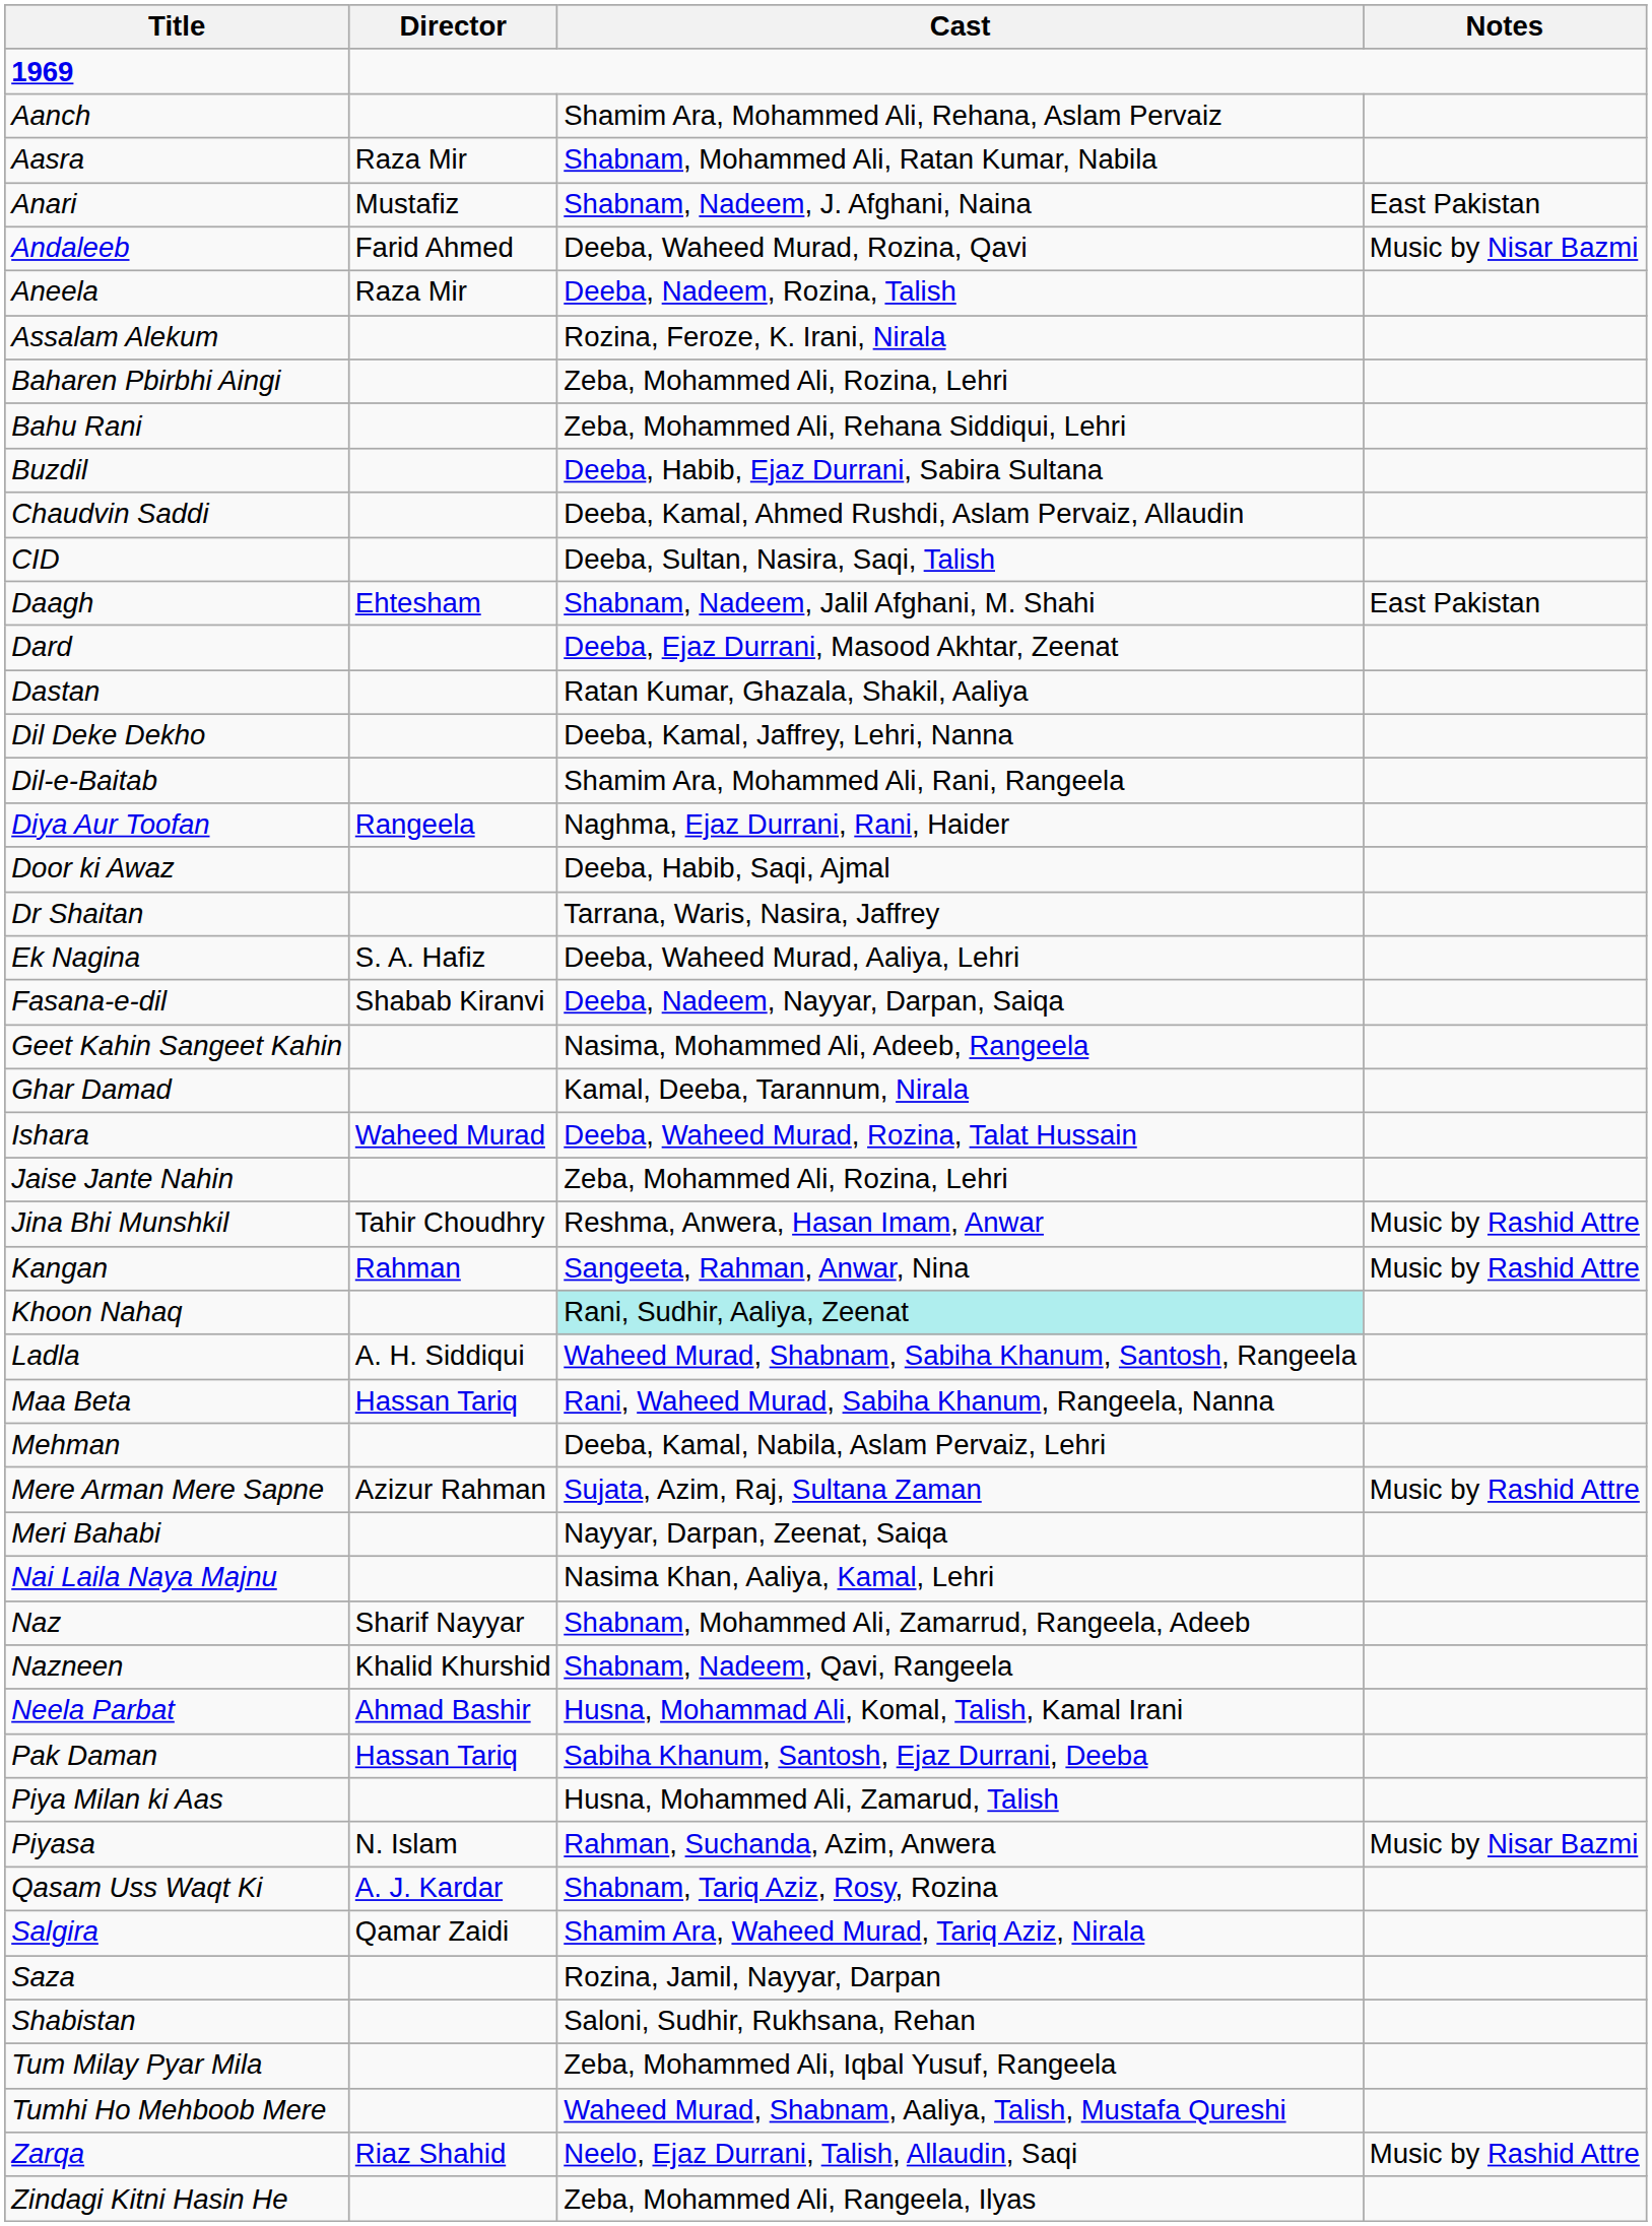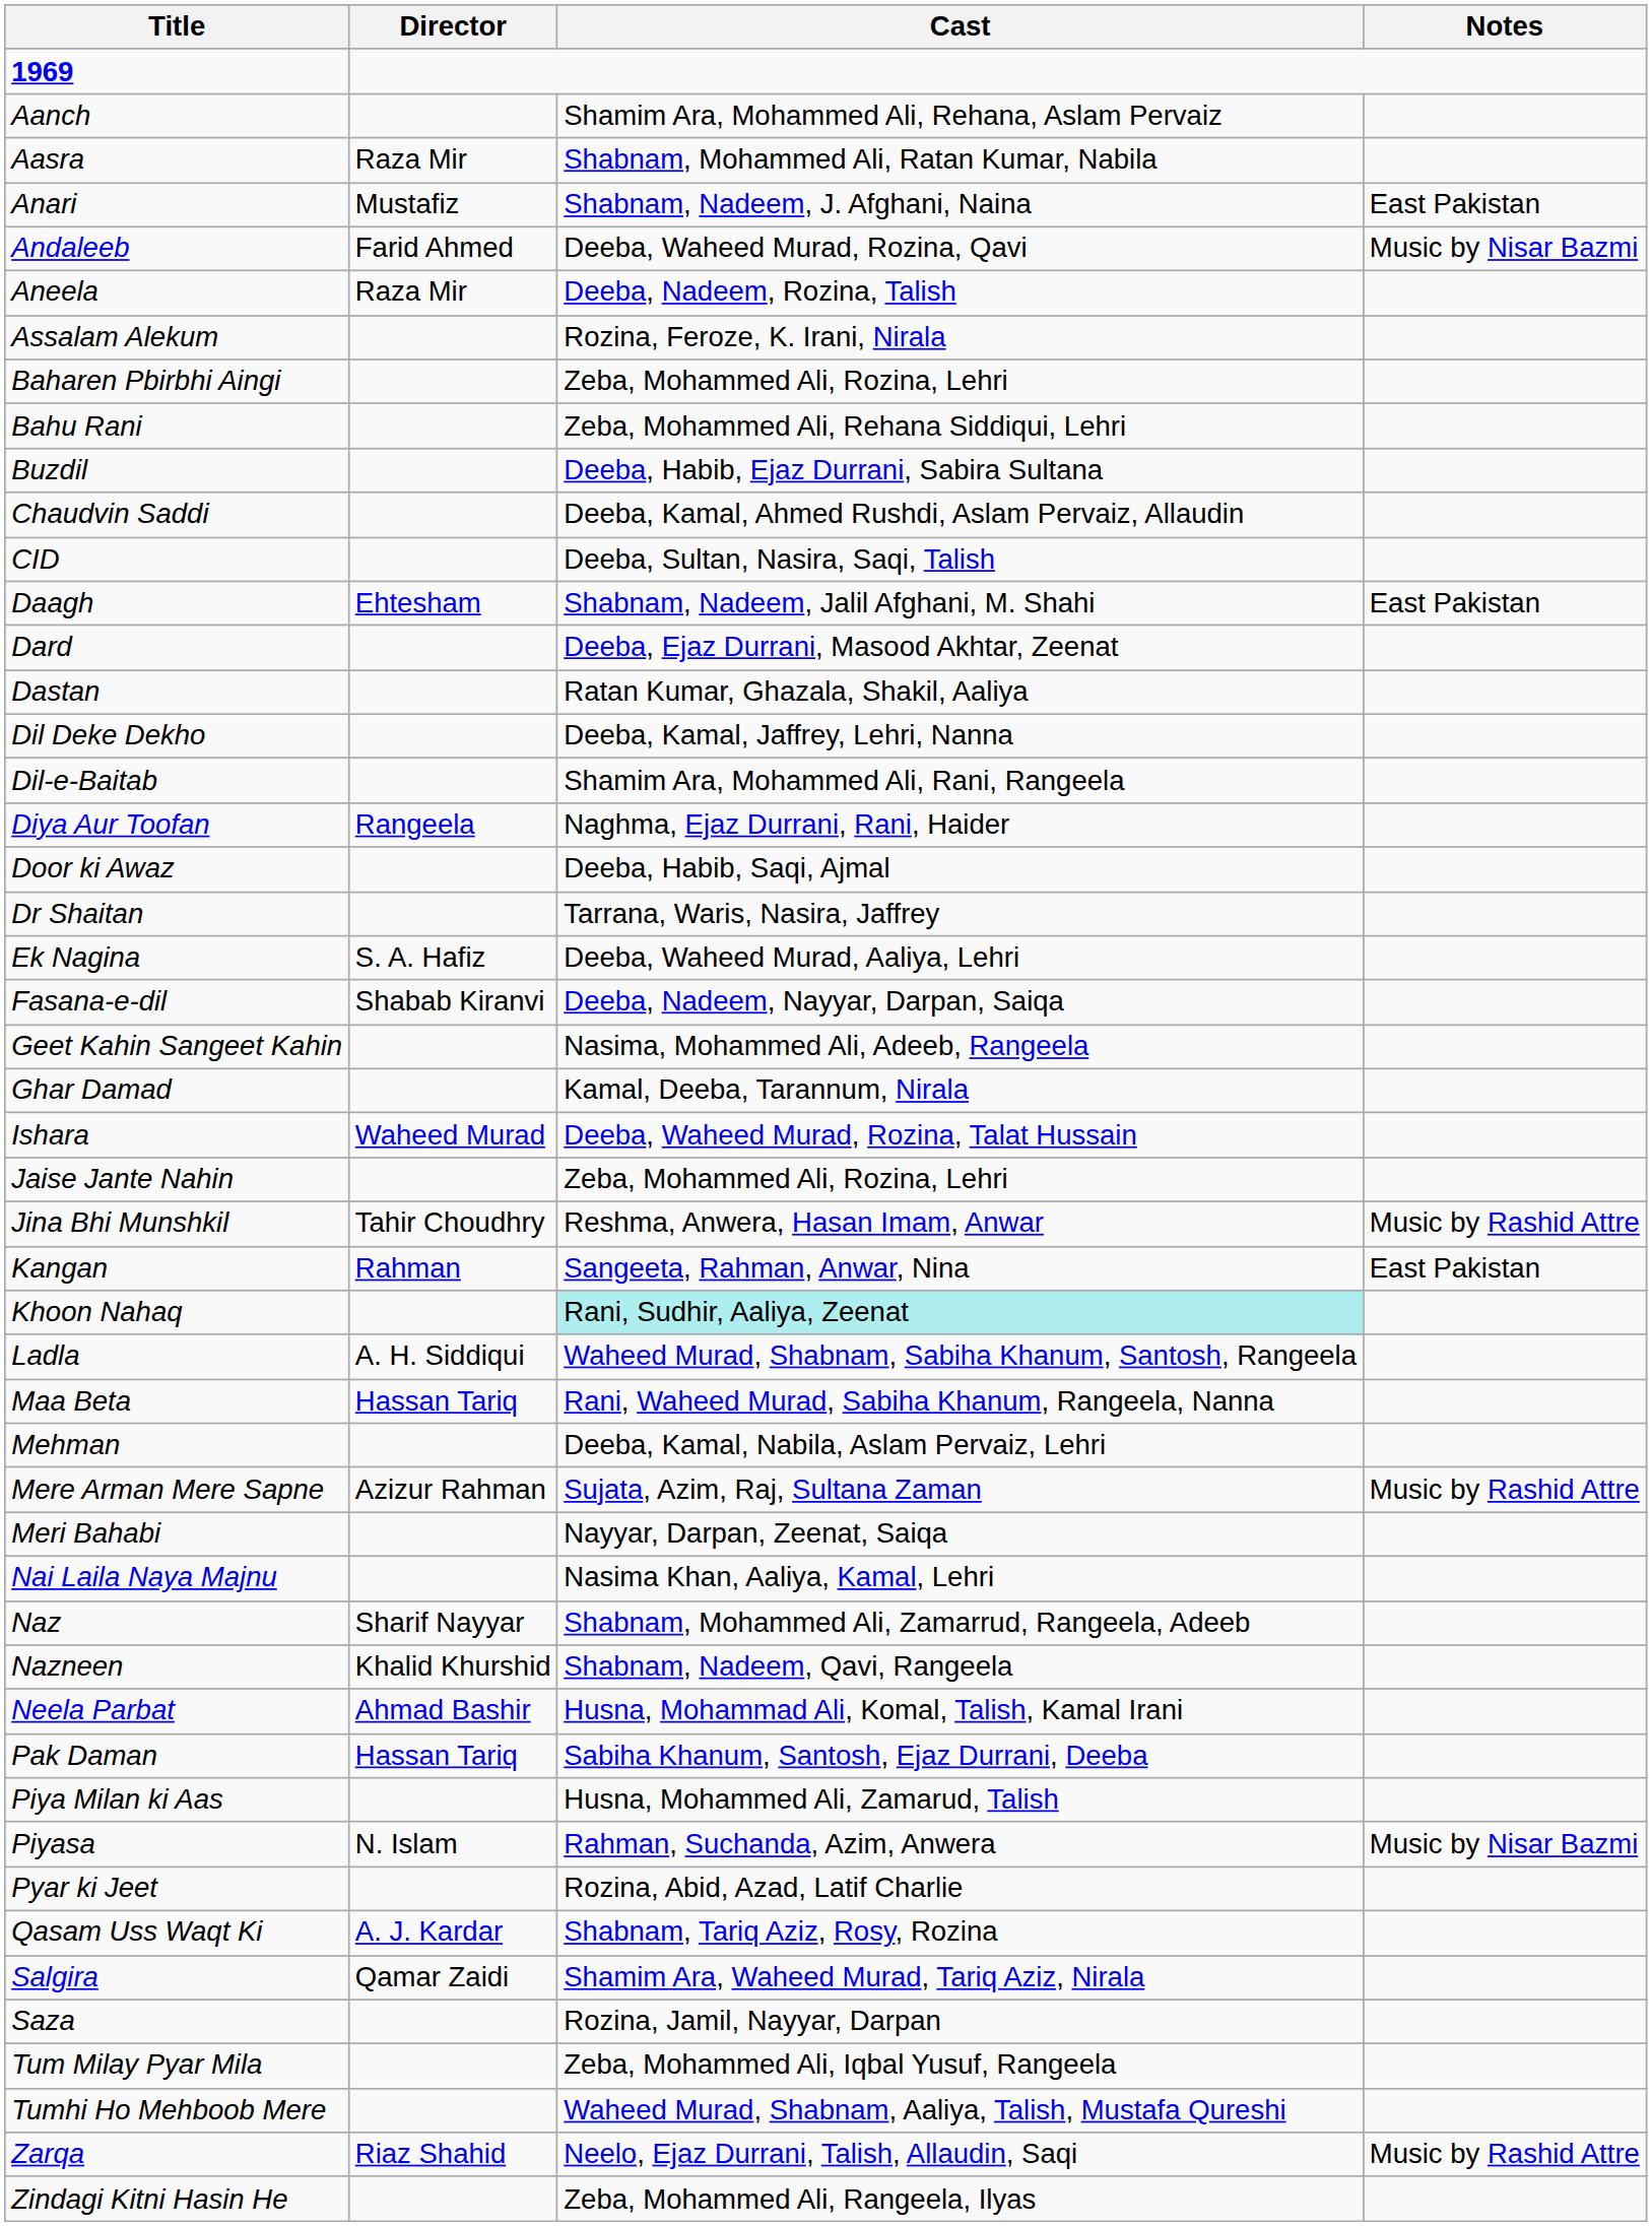Kangan | Notes: Music by Rashid Attre -> East Pakistan
+ row: Pyar ki Jeet | Rozina, Abid, Azad, Latif Charlie
- row: Shabistan | Saloni, Sudhir, Rukhsana, Rehan
